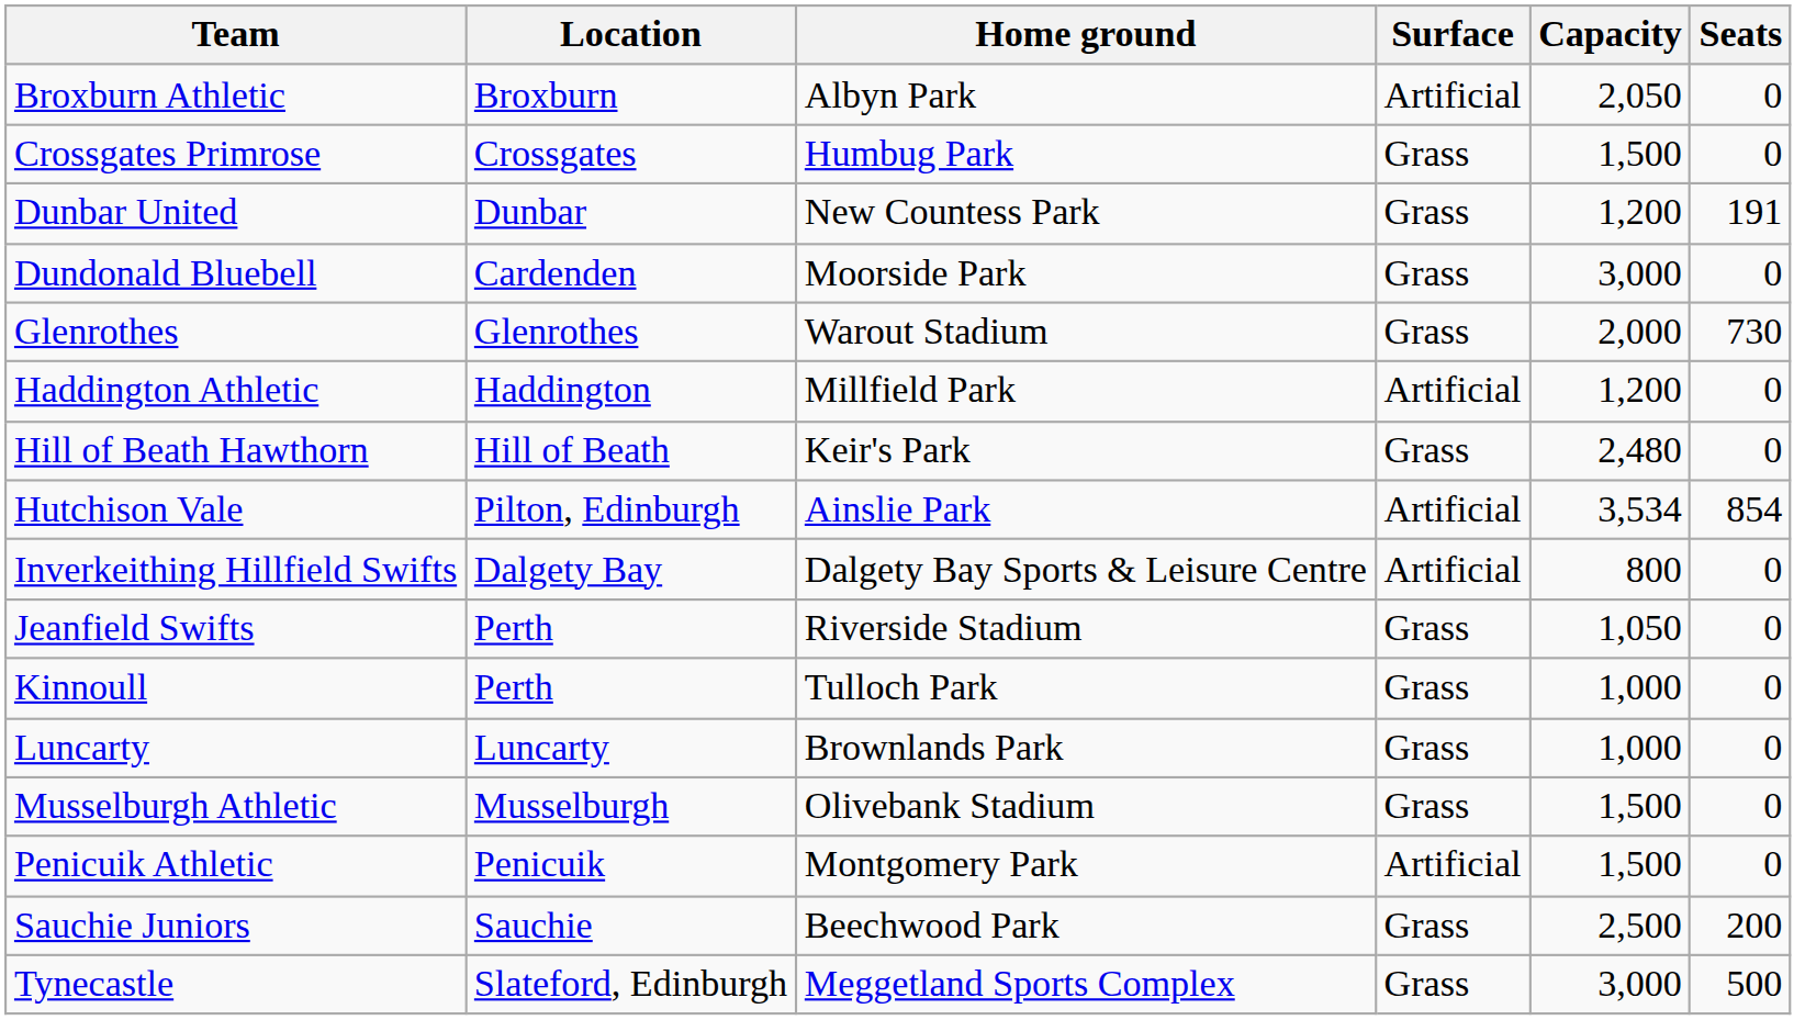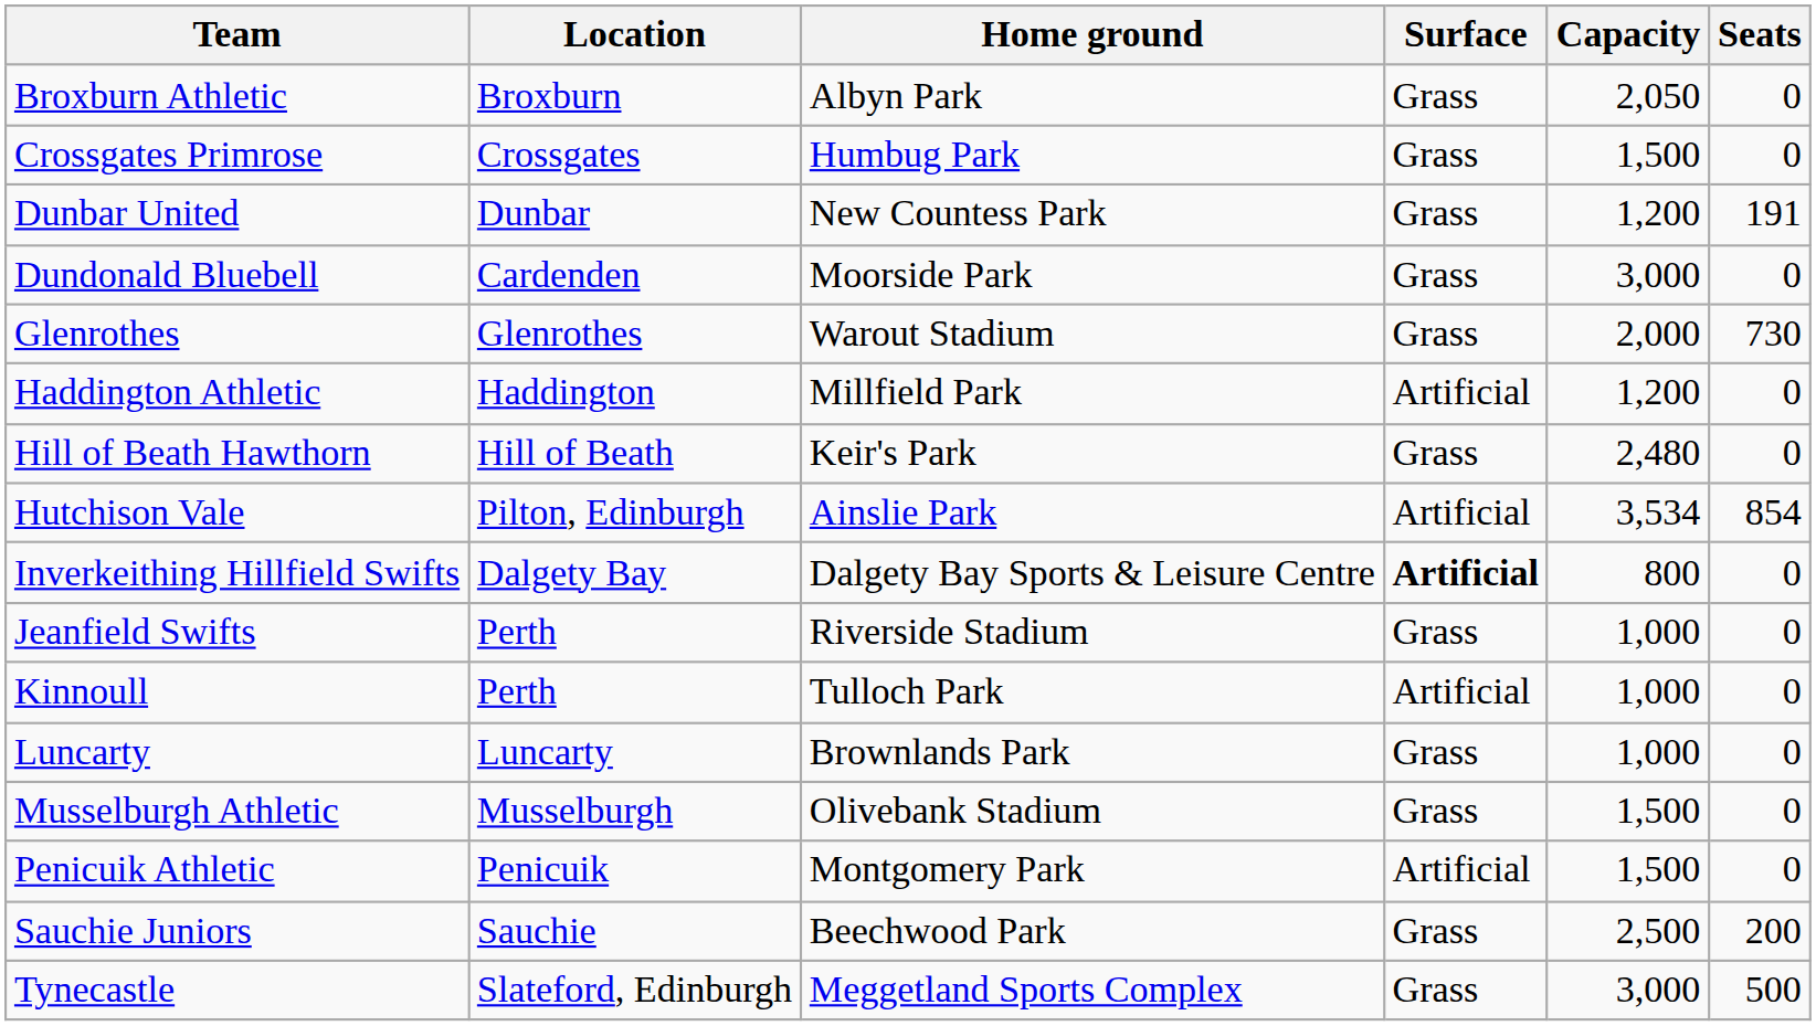Broxburn Athletic | Surface: Artificial -> Grass
Inverkeithing Hillfield Swifts | Surface: normal -> bold
Jeanfield Swifts | Capacity: 1,050 -> 1,000
Kinnoull | Surface: Grass -> Artificial
